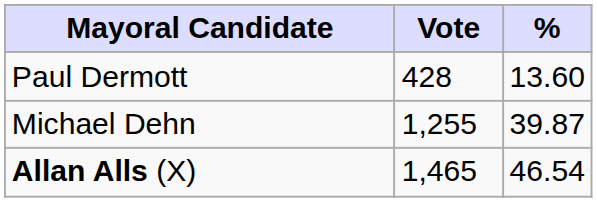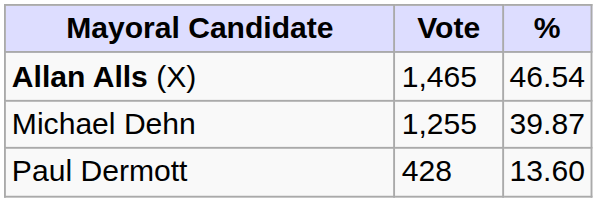rows swapped: Allan Alls (X) <-> Paul Dermott
